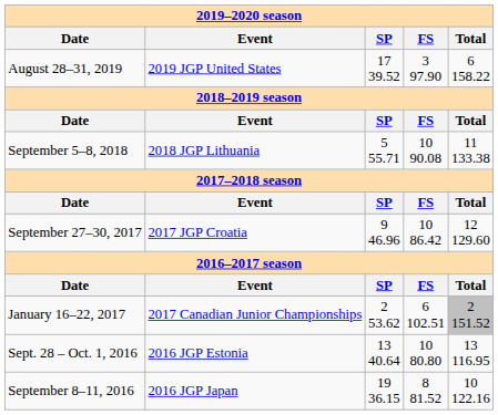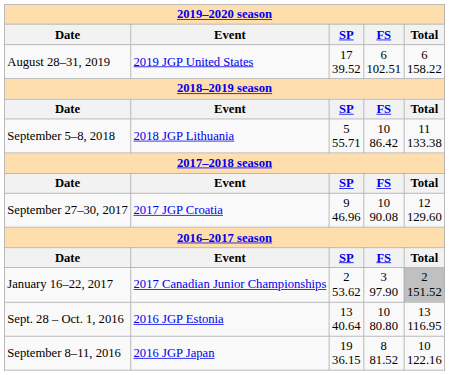August 28–31, 2019 | column 4: 3 97.90 -> 6 102.51
September 5–8, 2018 | column 4: 10 90.08 -> 10 86.42
September 27–30, 2017 | column 4: 10 86.42 -> 10 90.08
January 16–22, 2017 | column 4: 6 102.51 -> 3 97.90
